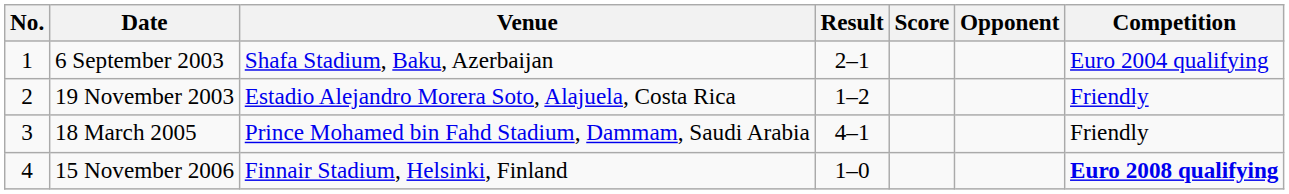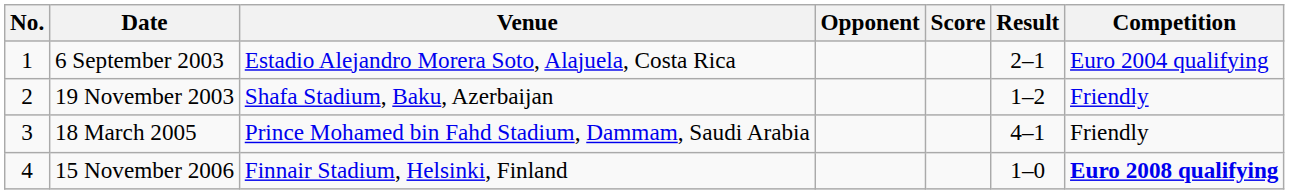columns swapped: Opponent <-> Result
6 September 2003 | Venue: Shafa Stadium, Baku, Azerbaijan -> Estadio Alejandro Morera Soto, Alajuela, Costa Rica
19 November 2003 | Venue: Estadio Alejandro Morera Soto, Alajuela, Costa Rica -> Shafa Stadium, Baku, Azerbaijan
